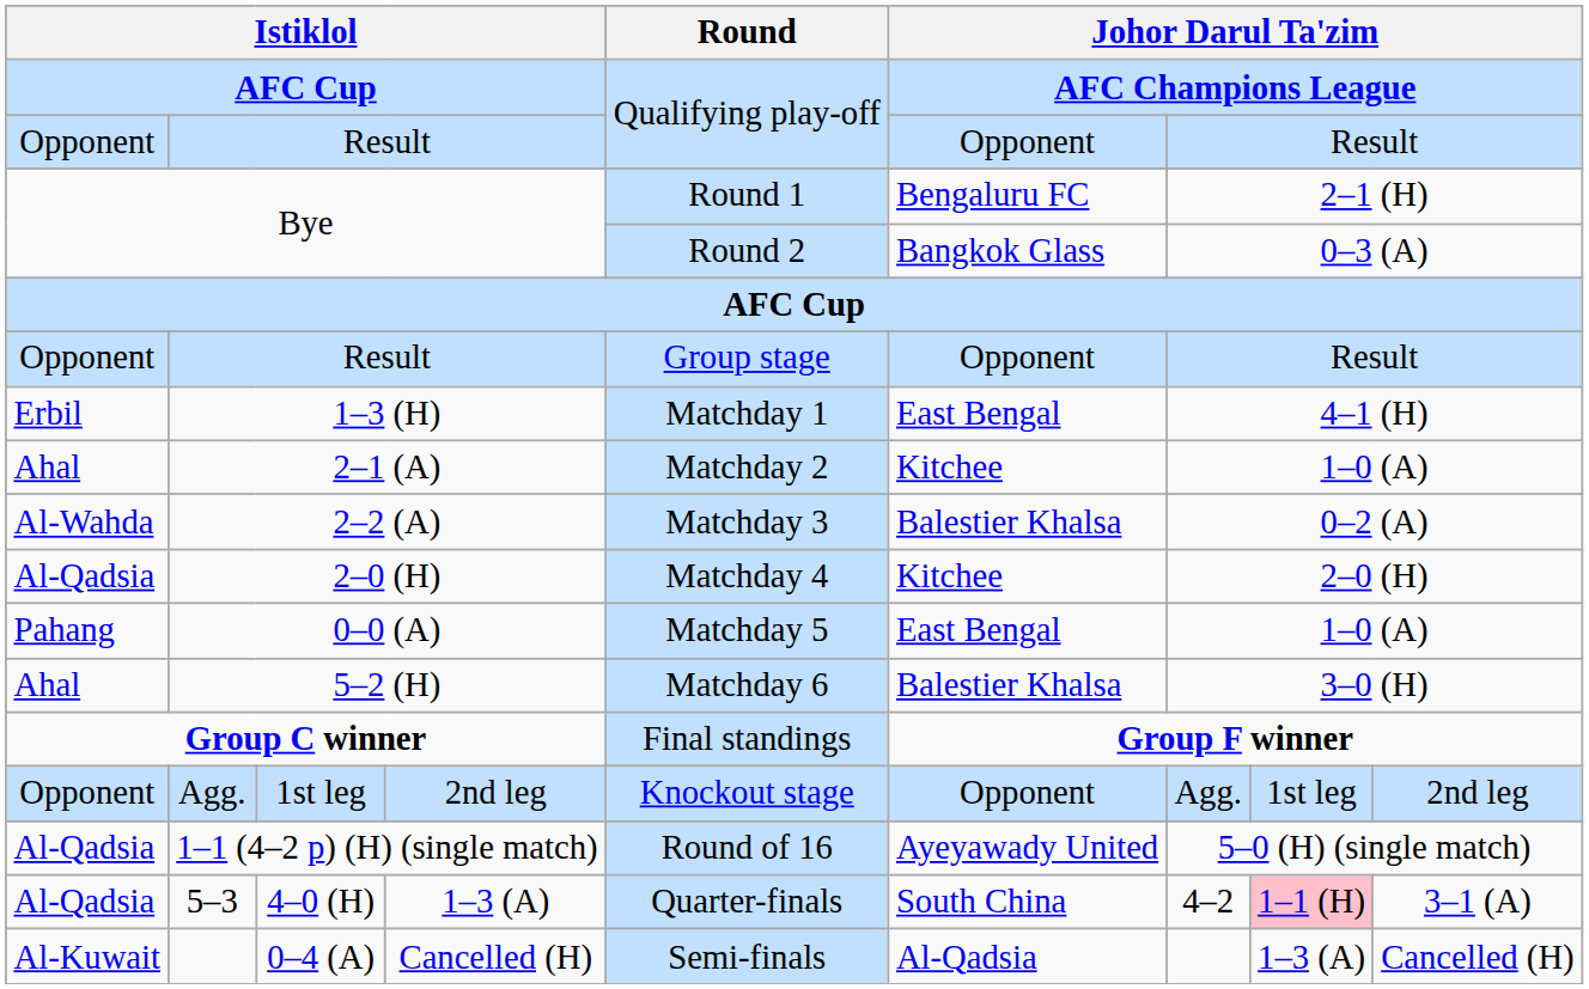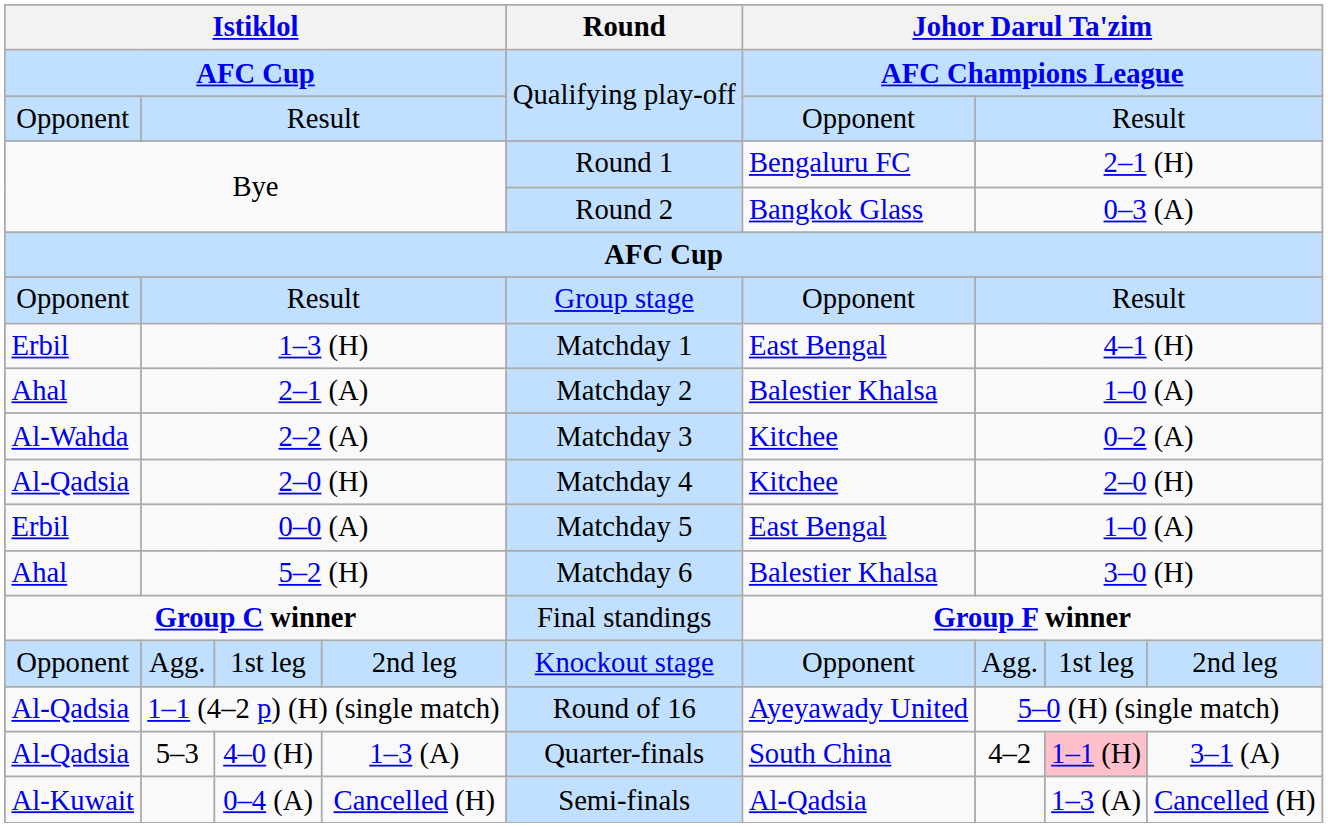2–1 (A) | column 6: Kitchee -> Balestier Khalsa
2–2 (A) | column 6: Balestier Khalsa -> Kitchee
0–0 (A) | column 1: Pahang -> Erbil
